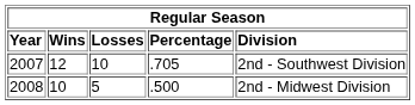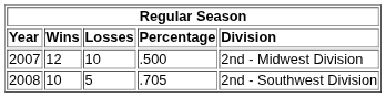2007 | column 4: .705 -> .500
2007 | column 5: 2nd - Southwest Division -> 2nd - Midwest Division
2008 | column 4: .500 -> .705
2008 | column 5: 2nd - Midwest Division -> 2nd - Southwest Division
